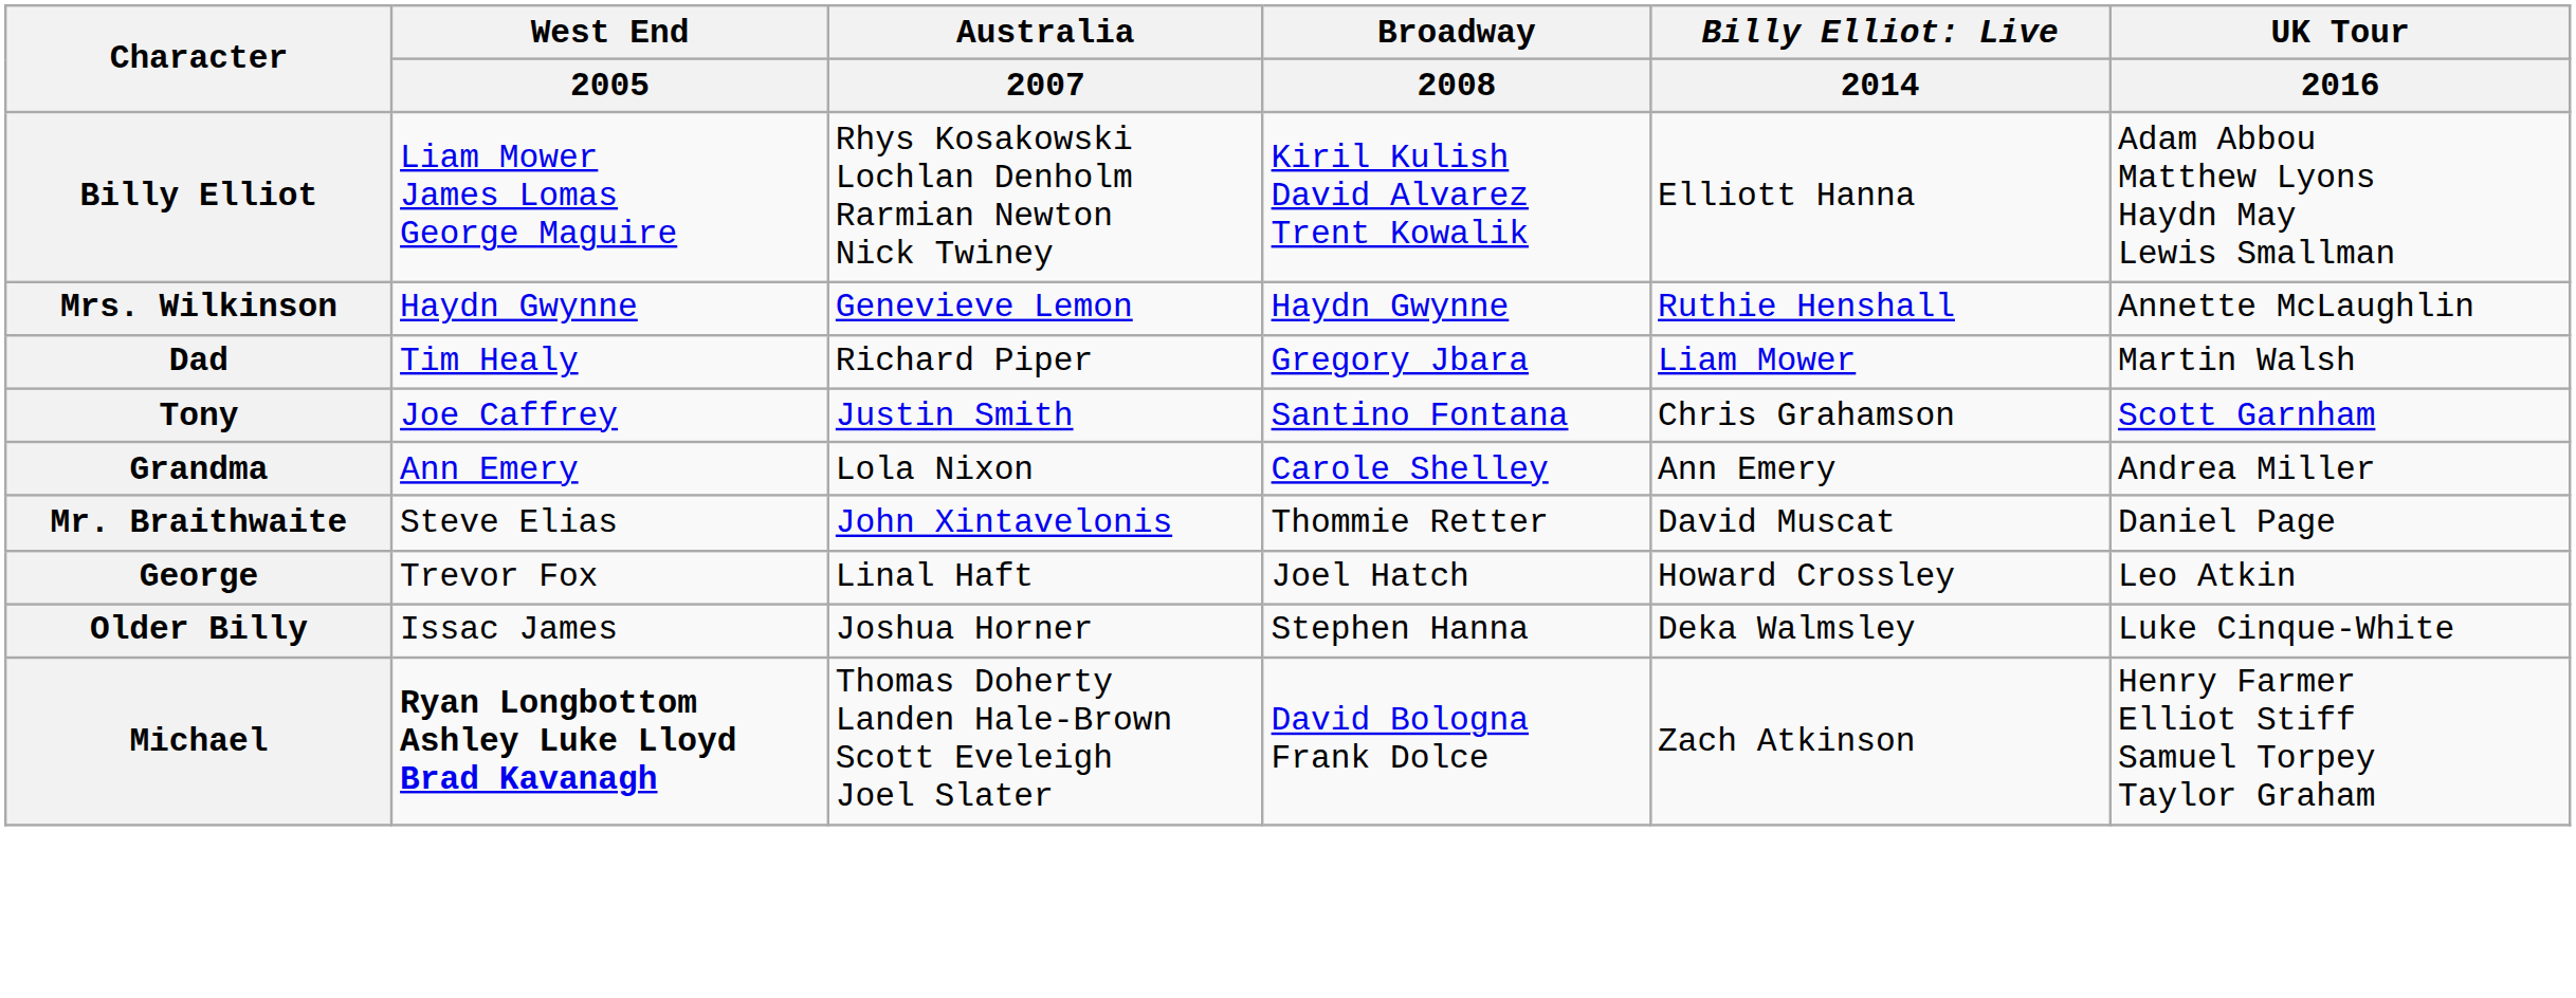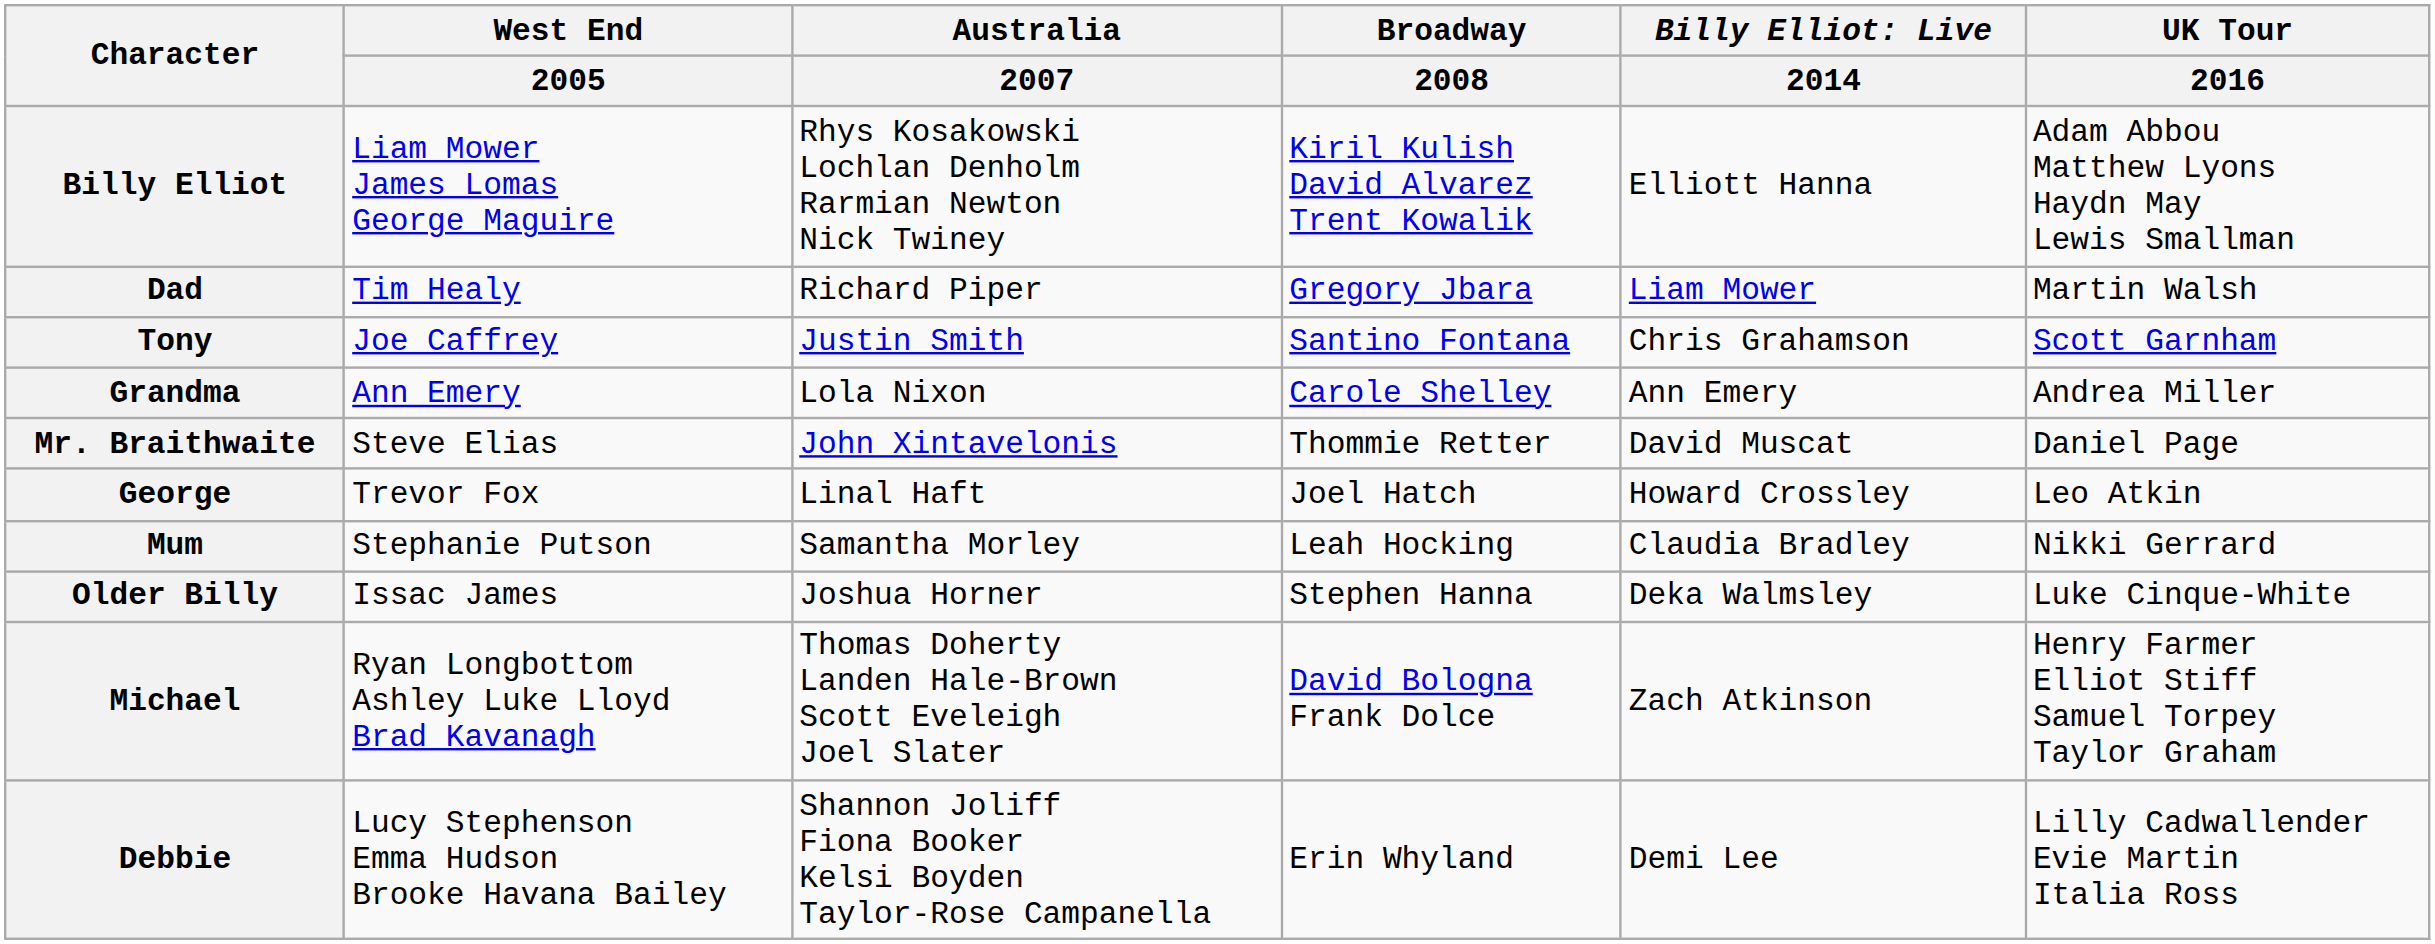- row: Mrs. Wilkinson | Haydn Gwynne | Genevieve Lemon | Haydn Gwynne | Ruthie Henshall | Annette McLaughlin
+ row: Mum | Stephanie Putson | Samantha Morley | Leah Hocking | Claudia Bradley | Nikki Gerrard
Michael | West End / 2005: bold -> normal
+ row: Debbie | Lucy Stephenson Emma Hudson Brooke Havana Bailey | Shannon Joliff Fiona Booker Kelsi Boyden Taylor-Rose Campanella | Erin Whyland | Demi Lee | Lilly Cadwallender Evie Martin Italia Ross
